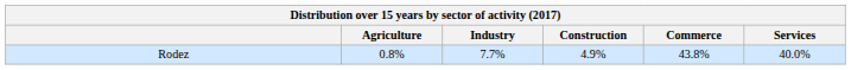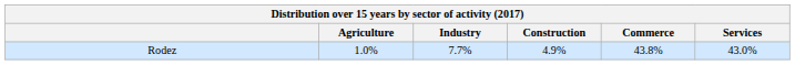Rodez | Agriculture: 0.8% -> 1.0%
Rodez | Services: 40.0% -> 43.0%
